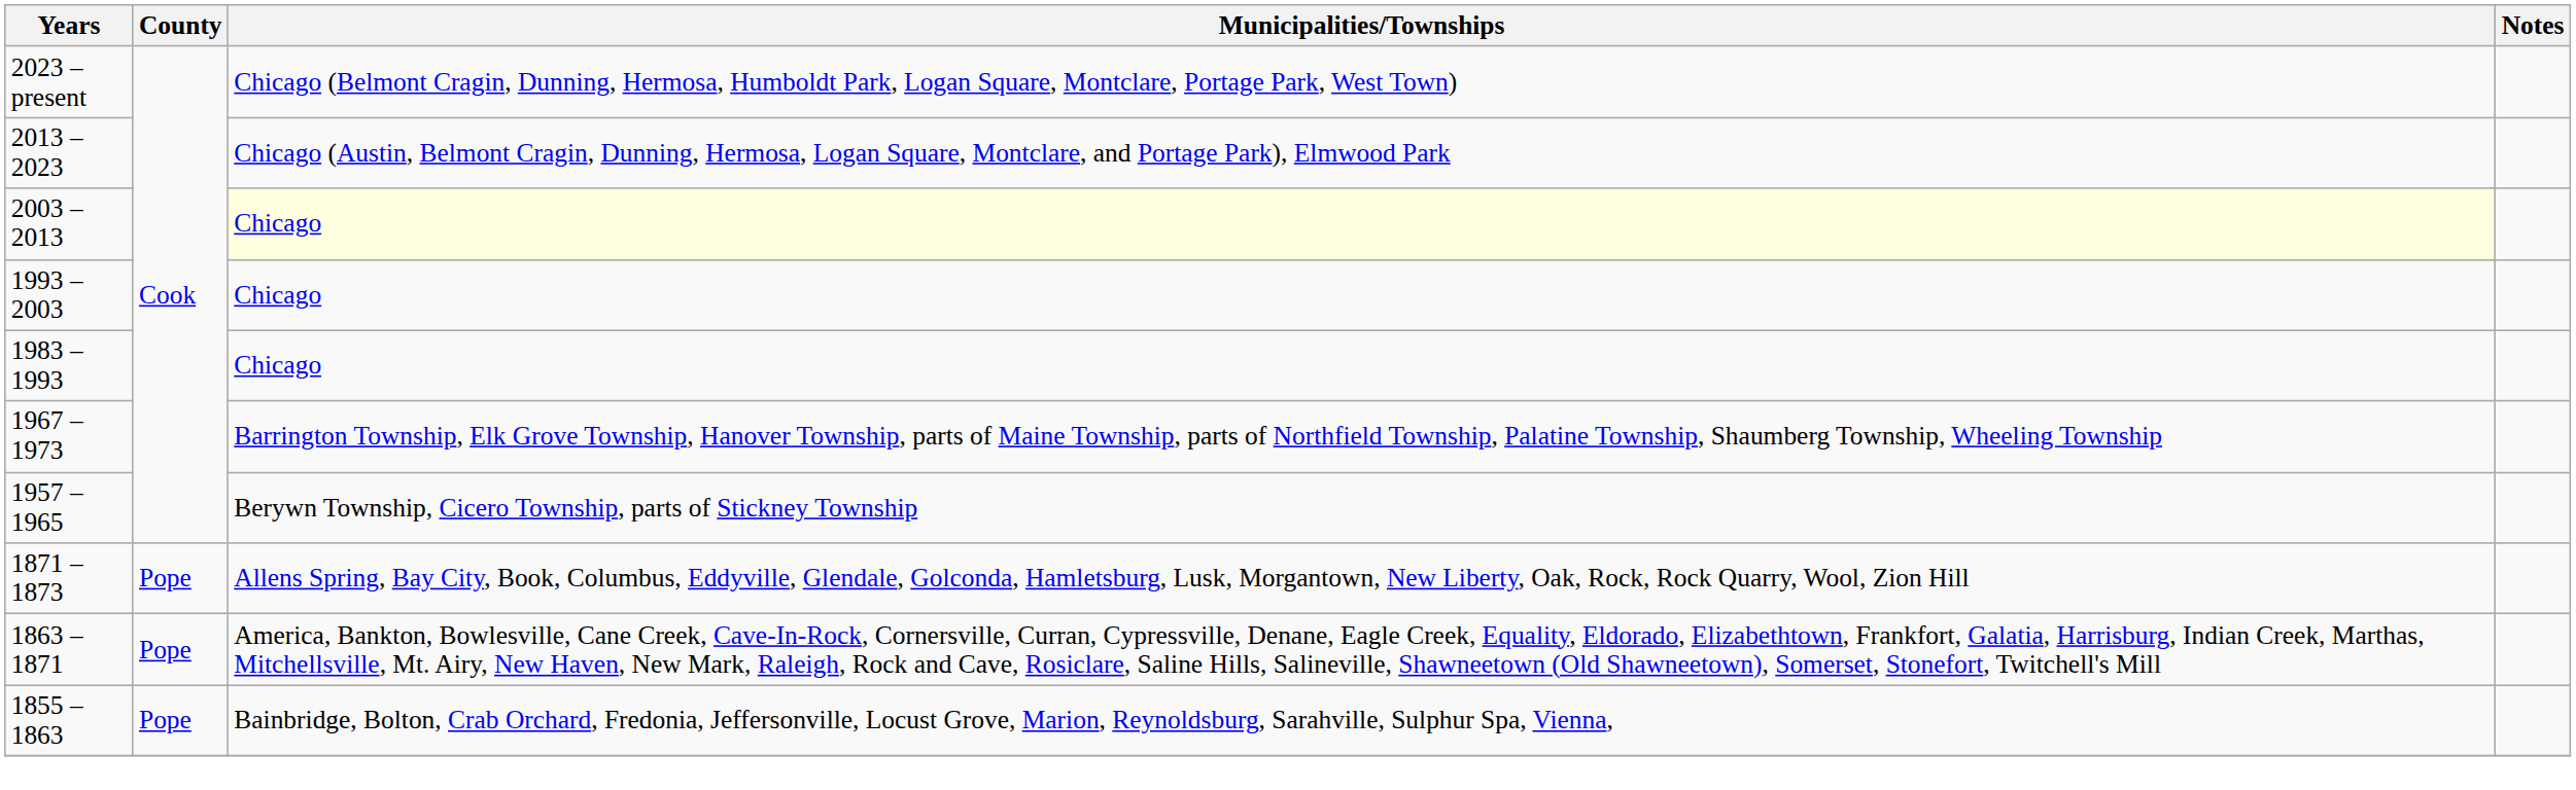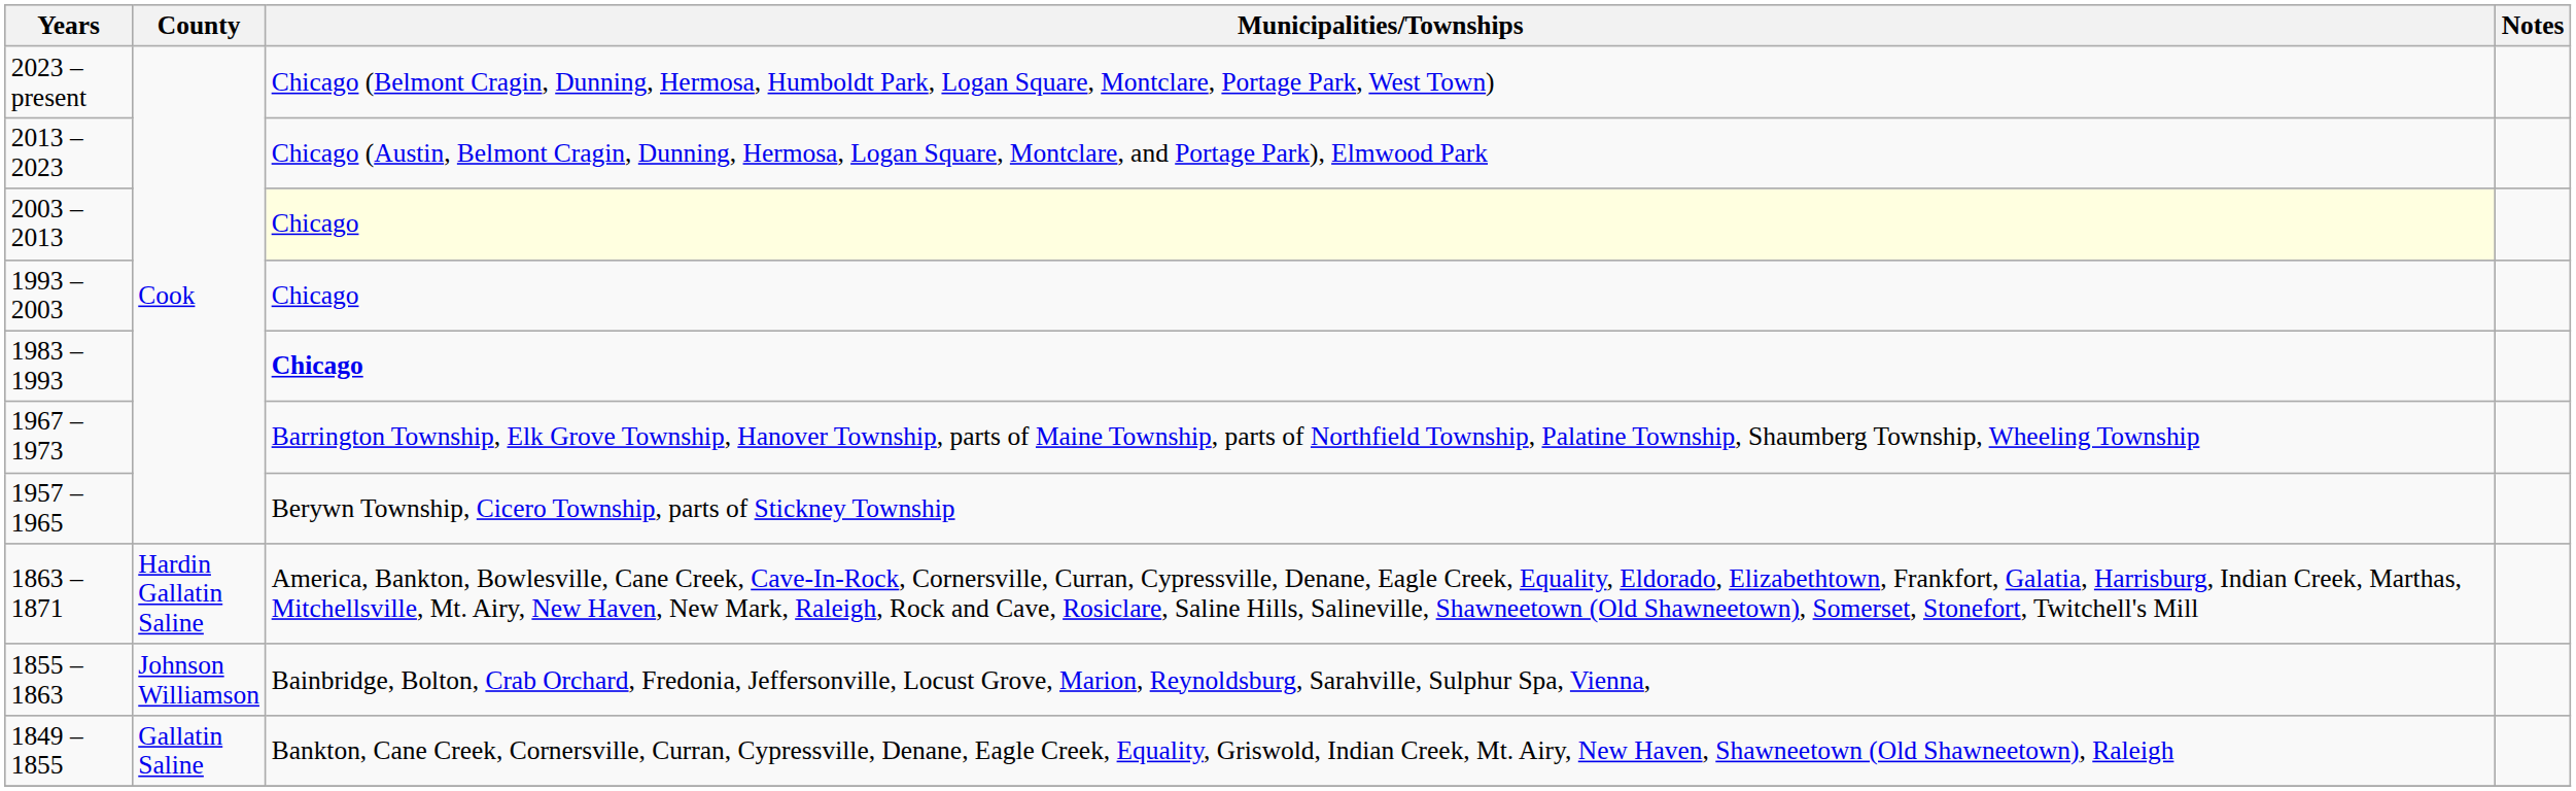1983 – 1993 | Municipalities/Townships: normal -> bold
- row: 1871 – 1873 | Pope | Allens Spring, Bay City, Book, Columbus, Eddyville, Glendale, Golconda, Hamletsburg, Lusk, Morgantown, New Liberty, Oak, Rock, Rock Quarry, Wool, Zion Hill
1863 – 1871 | County: Pope -> Hardin Gallatin Saline
1855 – 1863 | County: Pope -> Johnson Williamson
+ row: 1849 – 1855 | Gallatin Saline | Bankton, Cane Creek, Cornersville, Curran, Cypressville, Denane, Eagle Creek, Equality, Griswold, Indian Creek, Mt. Airy, New Haven, Shawneetown (Old Shawneetown), Raleigh
